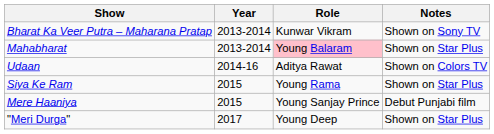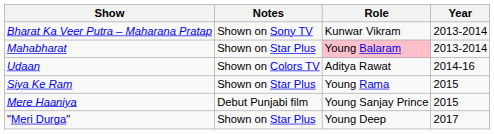columns swapped: Year <-> Notes
